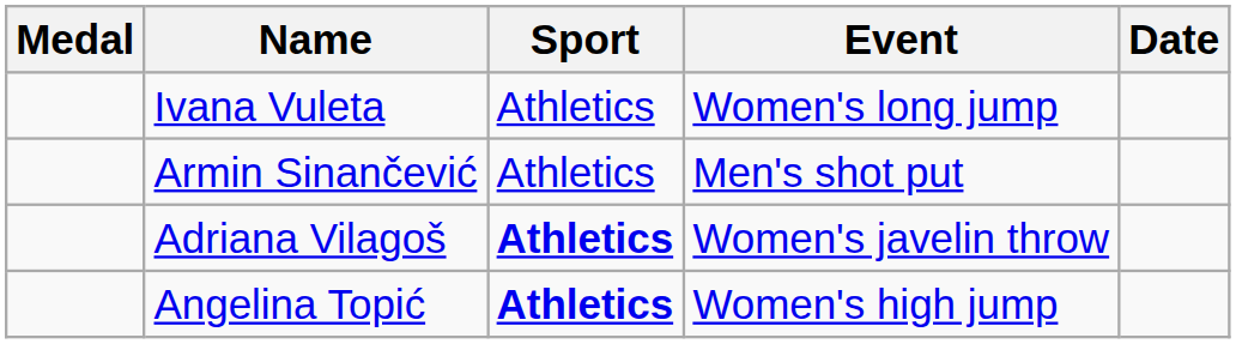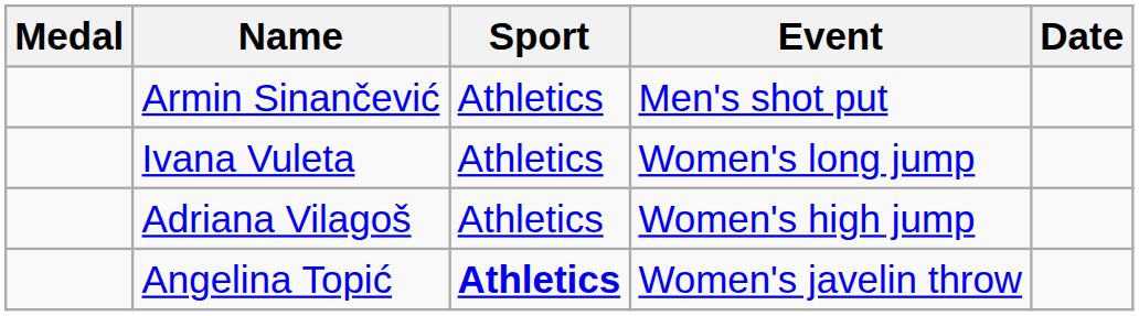rows swapped: Ivana Vuleta <-> Armin Sinančević
Adriana Vilagoš | Sport: bold -> normal
Adriana Vilagoš | Event: Women's javelin throw -> Women's high jump
Angelina Topić | Event: Women's high jump -> Women's javelin throw
